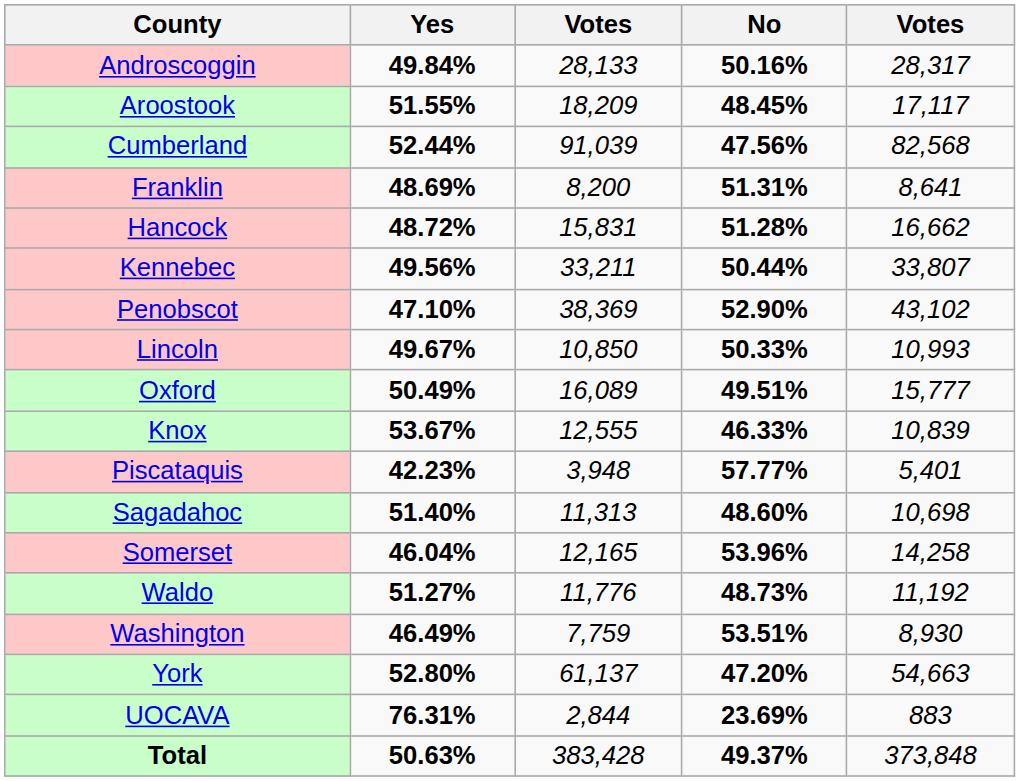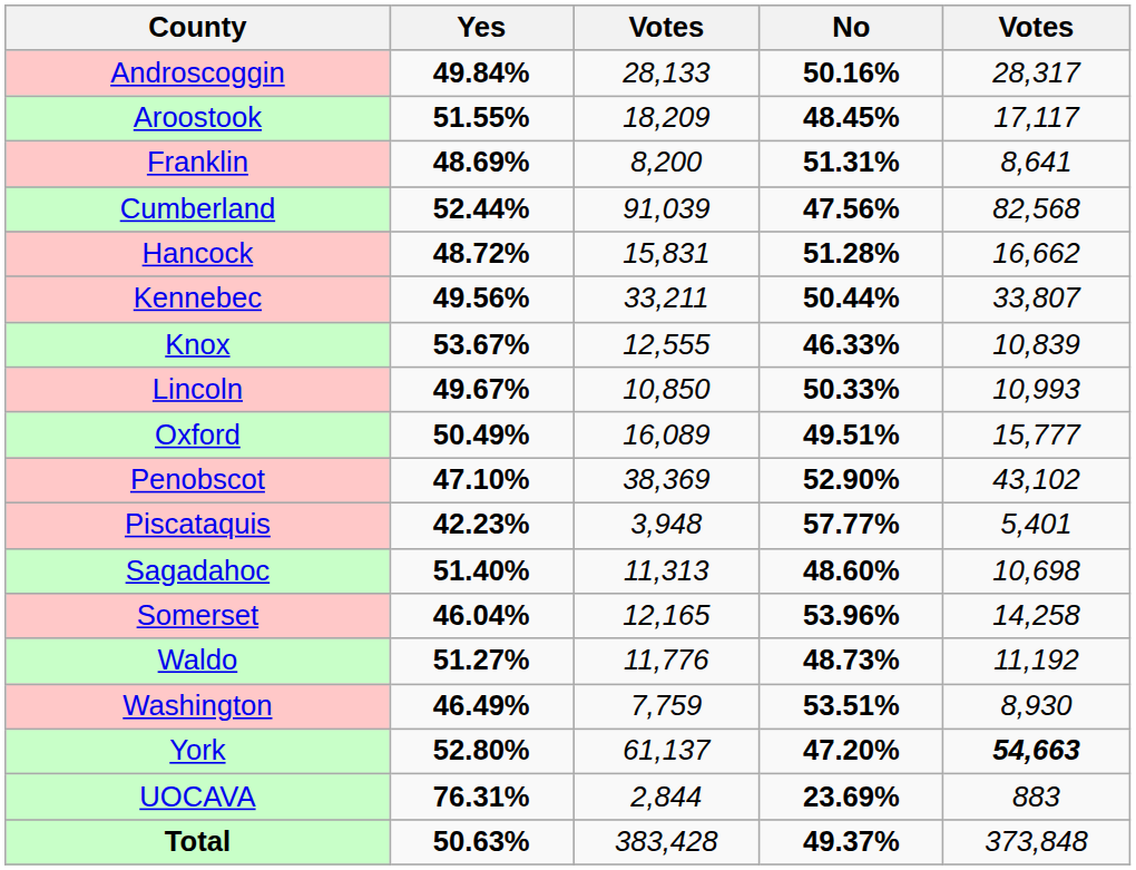rows swapped: Cumberland <-> Franklin
rows swapped: Knox <-> Penobscot
York | column 5: normal -> bold
